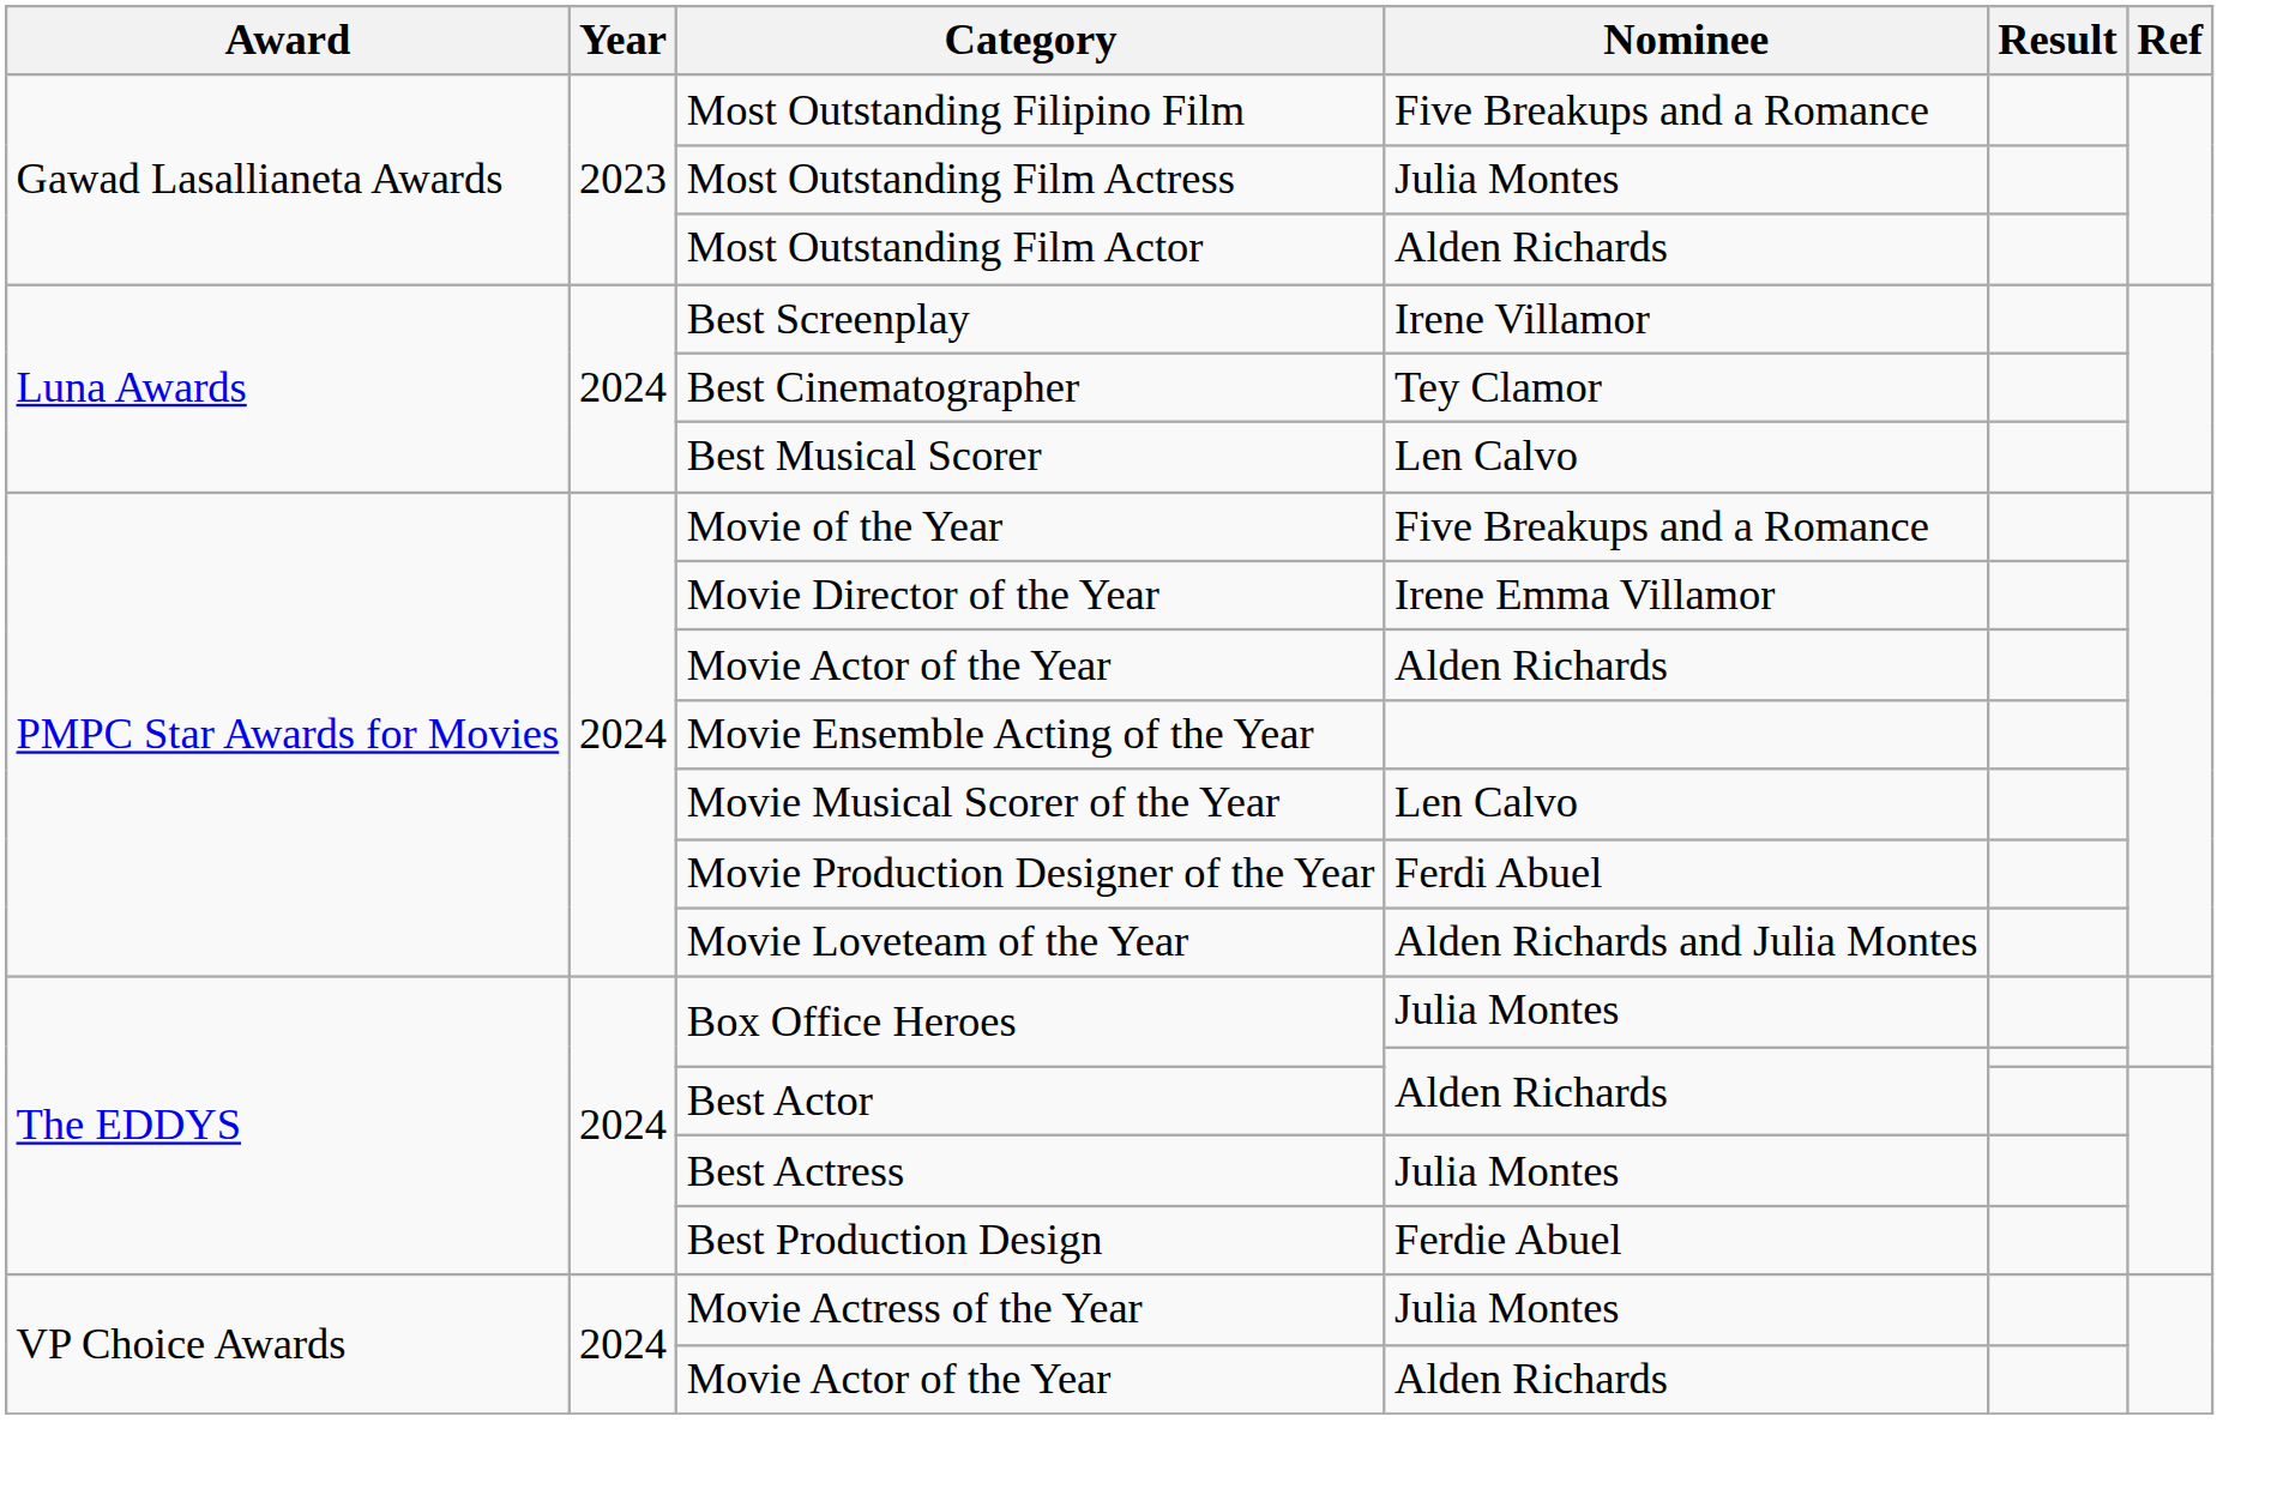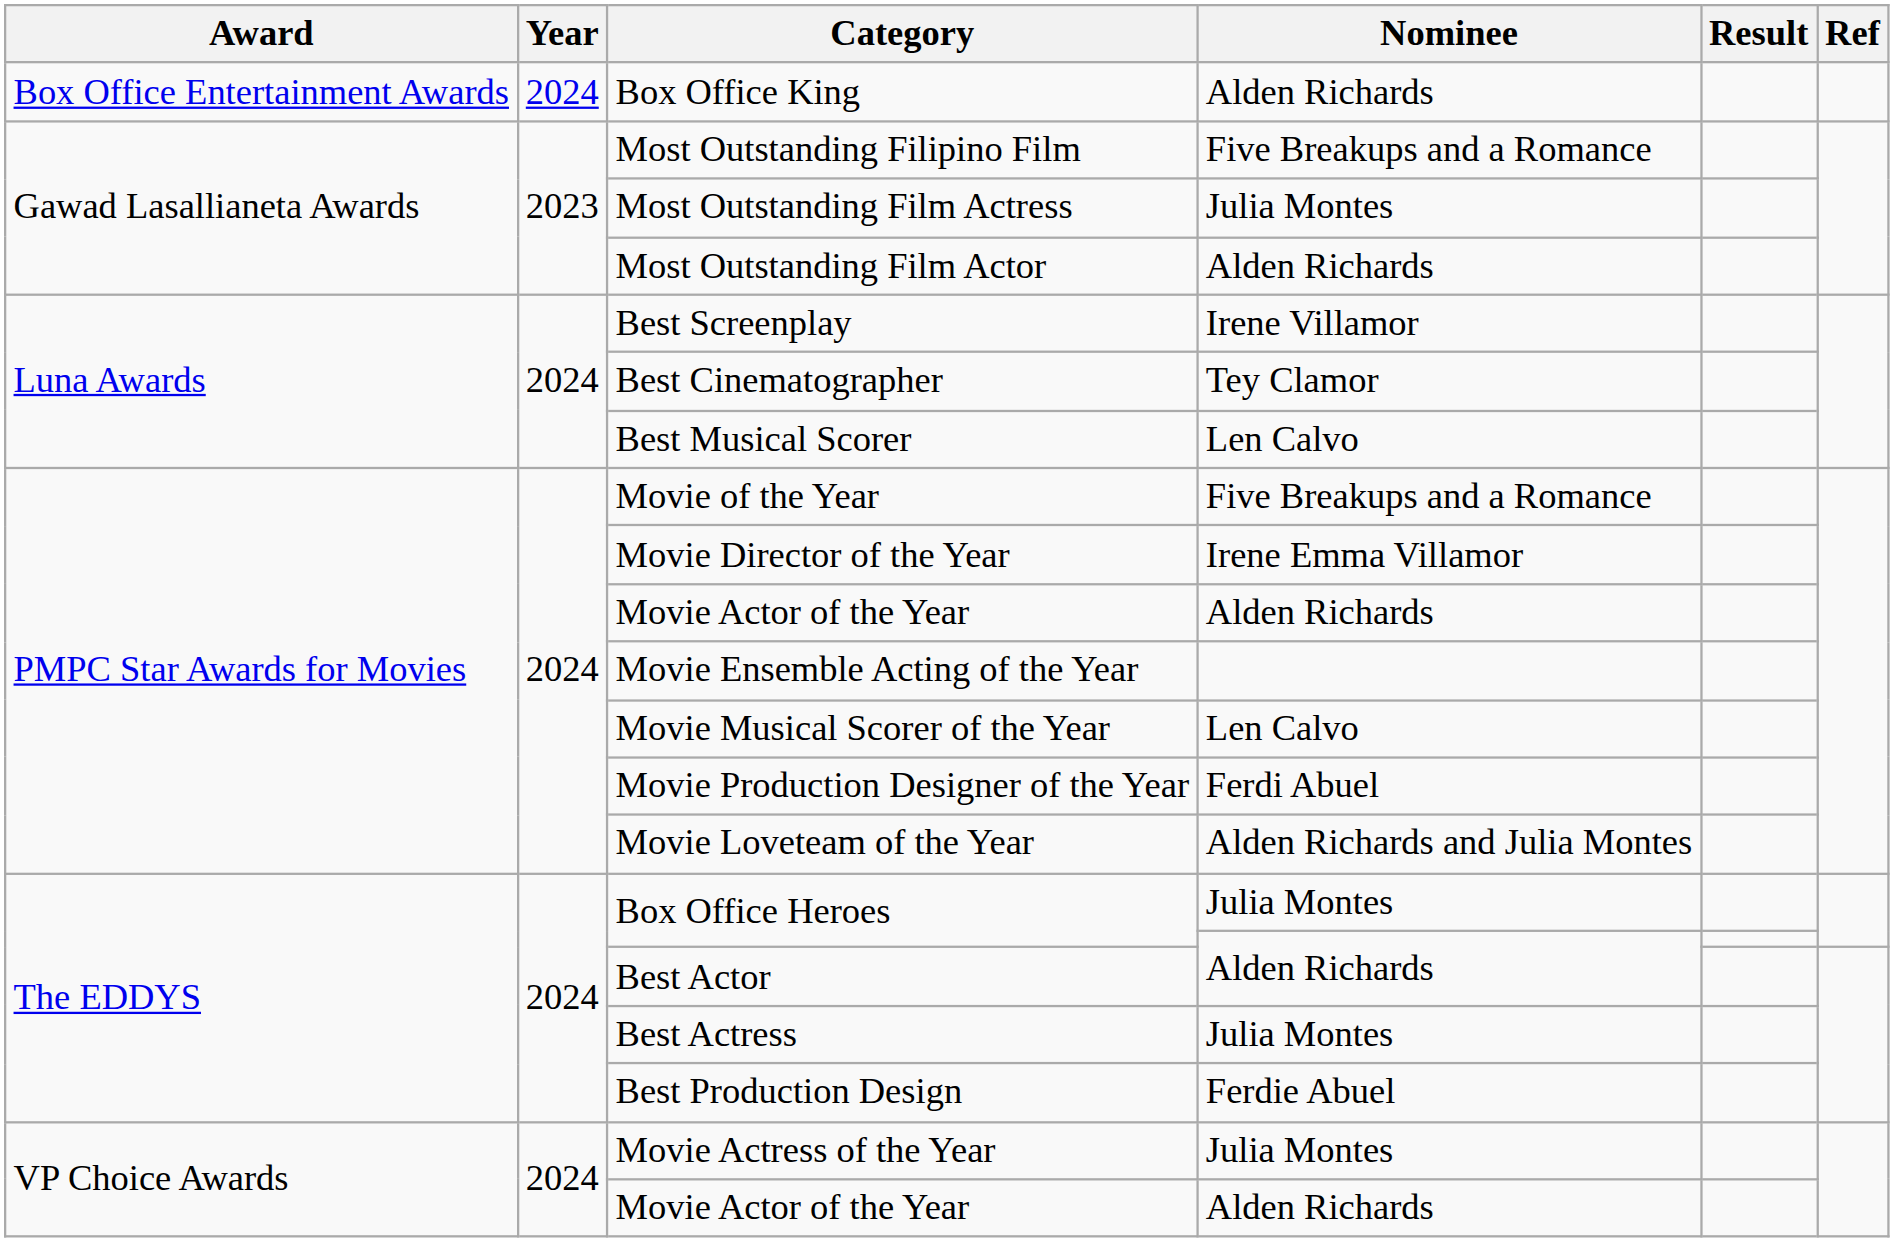+ row: Box Office Entertainment Awards | 2024 | Box Office King | Alden Richards
